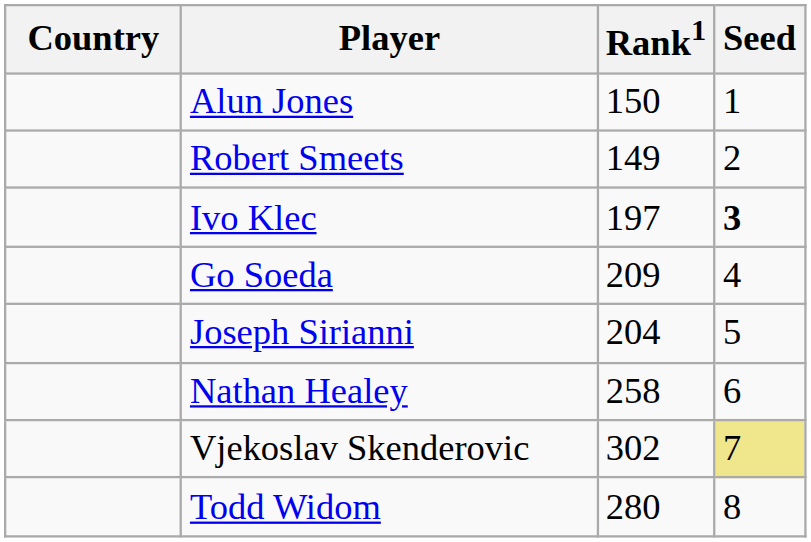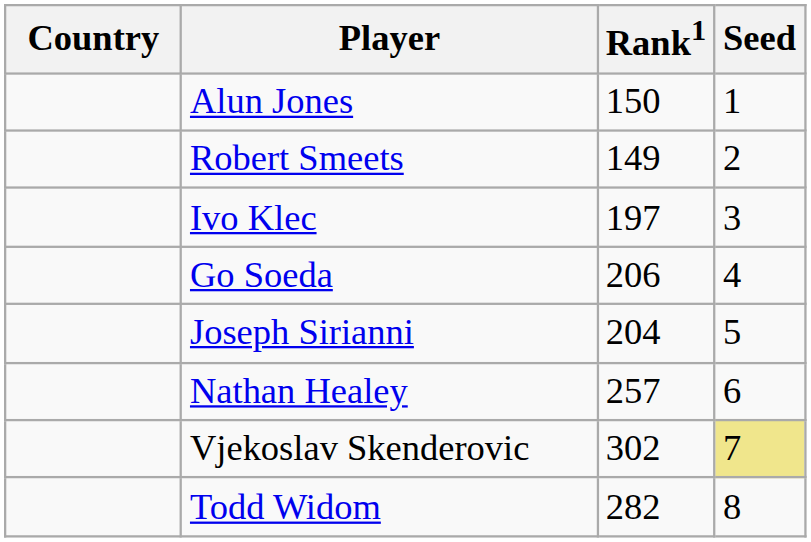Ivo Klec | Seed: bold -> normal
Go Soeda | Rank1: 209 -> 206
Nathan Healey | Rank1: 258 -> 257
Todd Widom | Rank1: 280 -> 282
